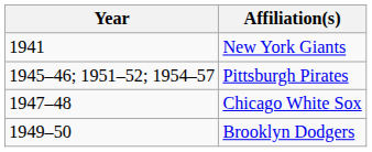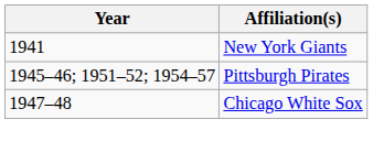- row: 1949–50 | Brooklyn Dodgers
